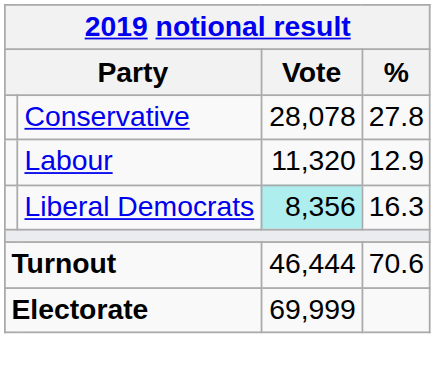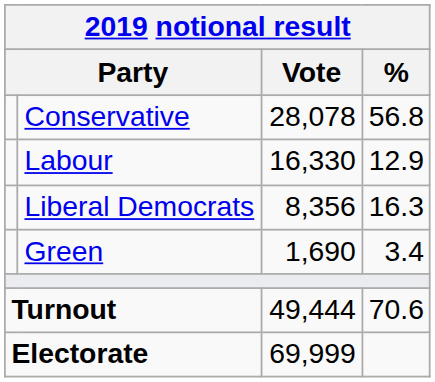Conservative | %: 27.8 -> 56.8
Labour | Vote: 11,320 -> 16,330
Liberal Democrats | Vote: paleturquoise background -> no background
+ row: Green | 1,690 | 3.4
Turnout | Vote: 46,444 -> 49,444
